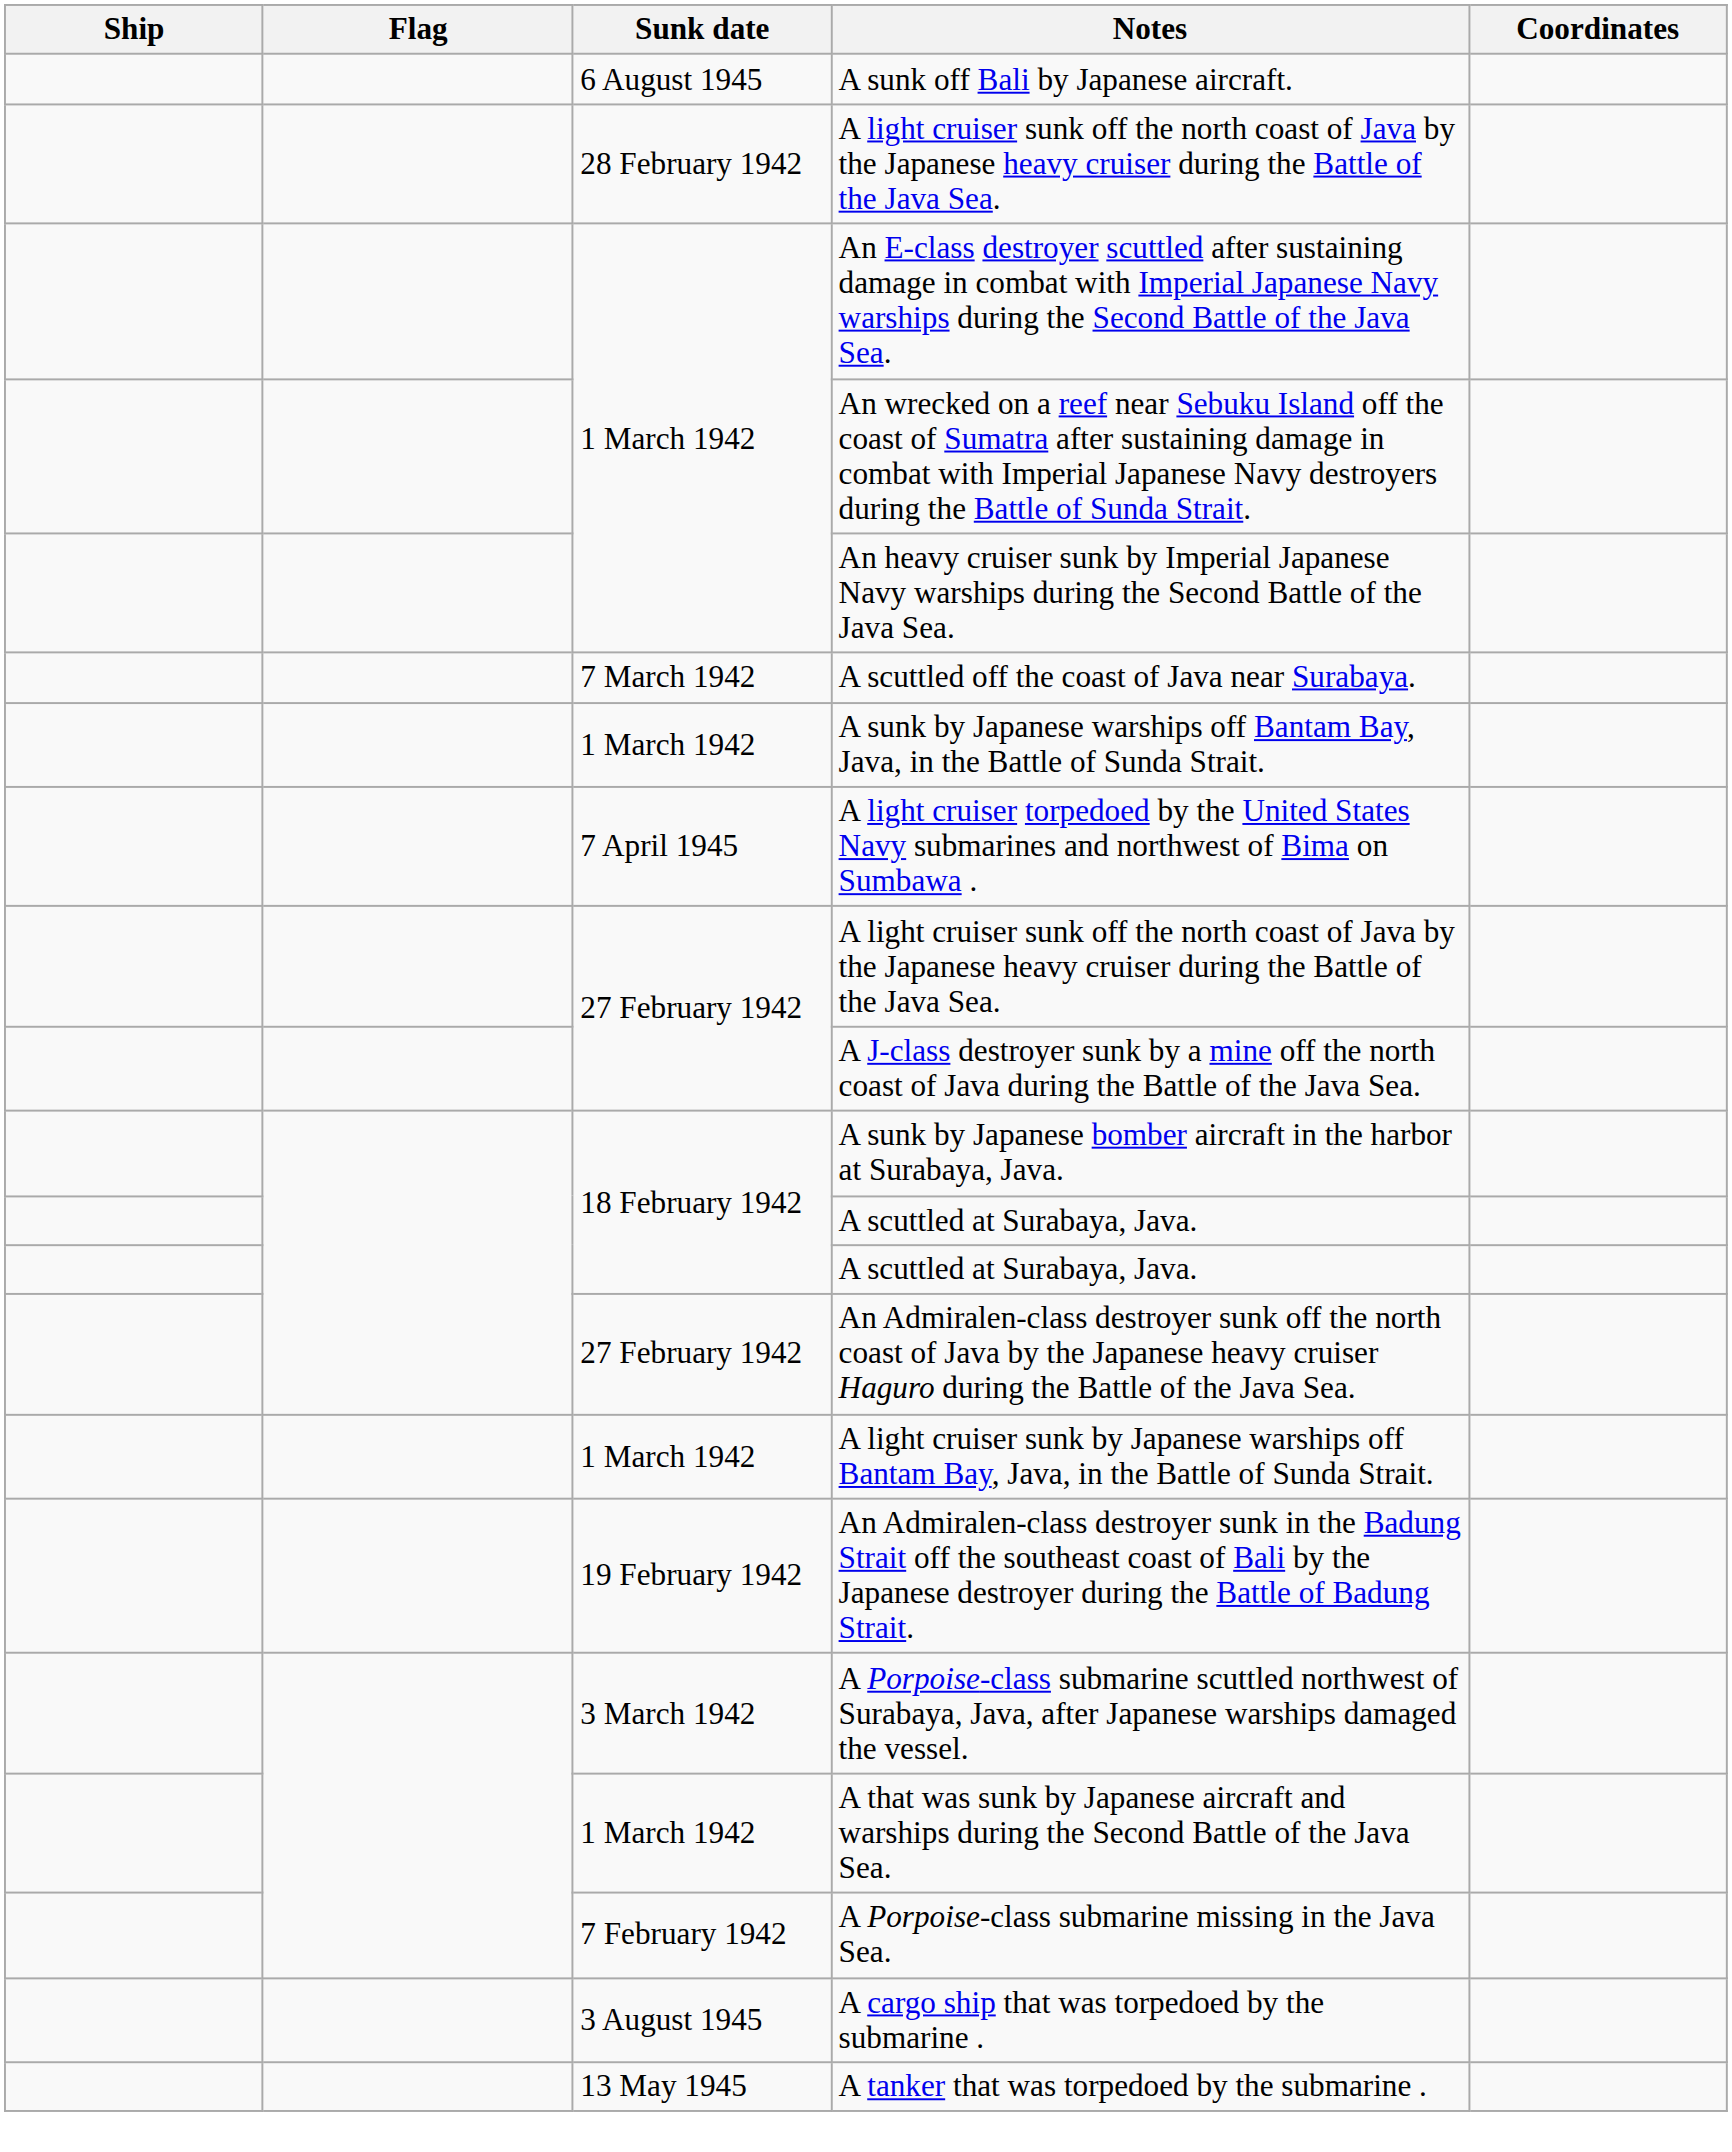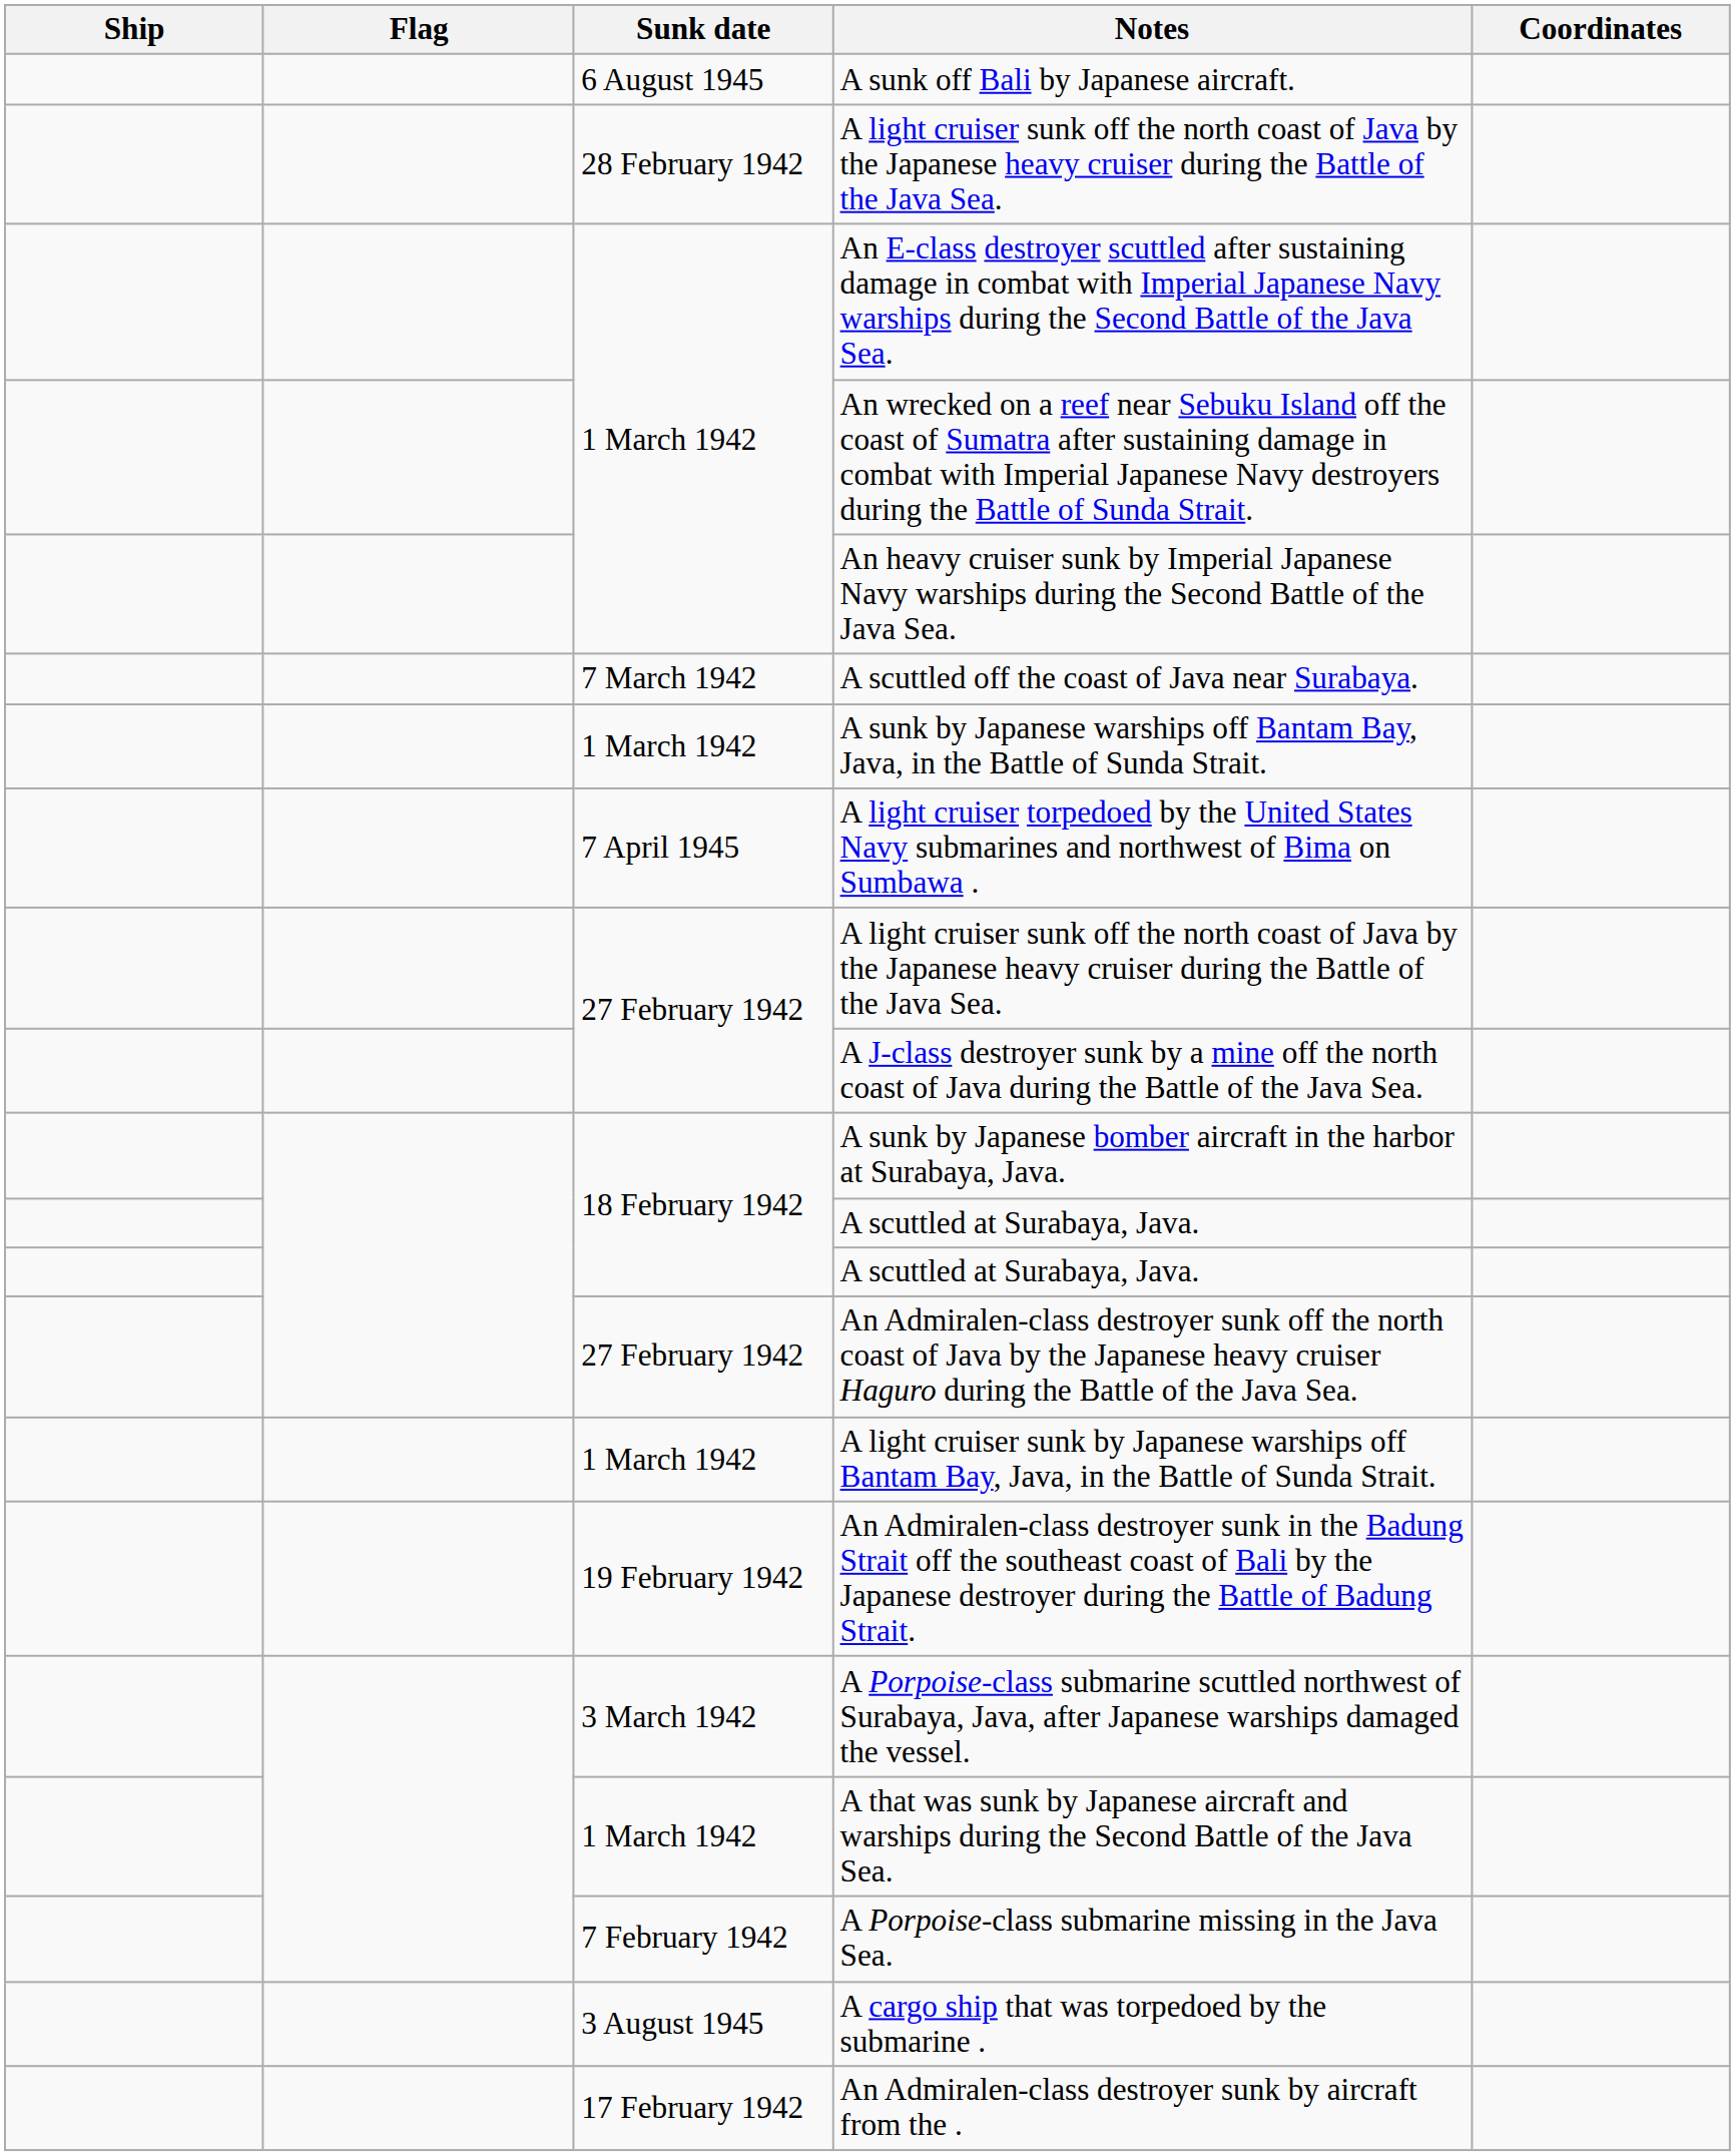+ row: 17 February 1942 | An Admiralen-class destroyer sunk by aircraft from the .
- row: 13 May 1945 | A tanker that was torpedoed by the submarine .
